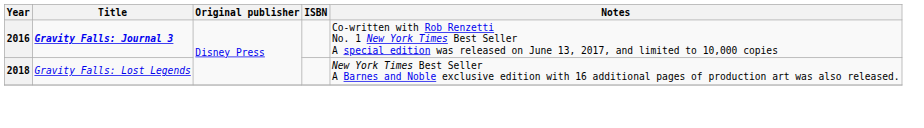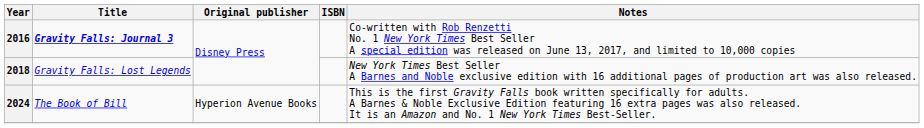+ row: 2024 | The Book of Bill | Hyperion Avenue Books | This is the first Gravity Falls book written specifically for adults. A Barnes & Noble Exclusive Edition featuring 16 extra pages was also released. It is an Amazon and No. 1 New York Times Best-Seller.
